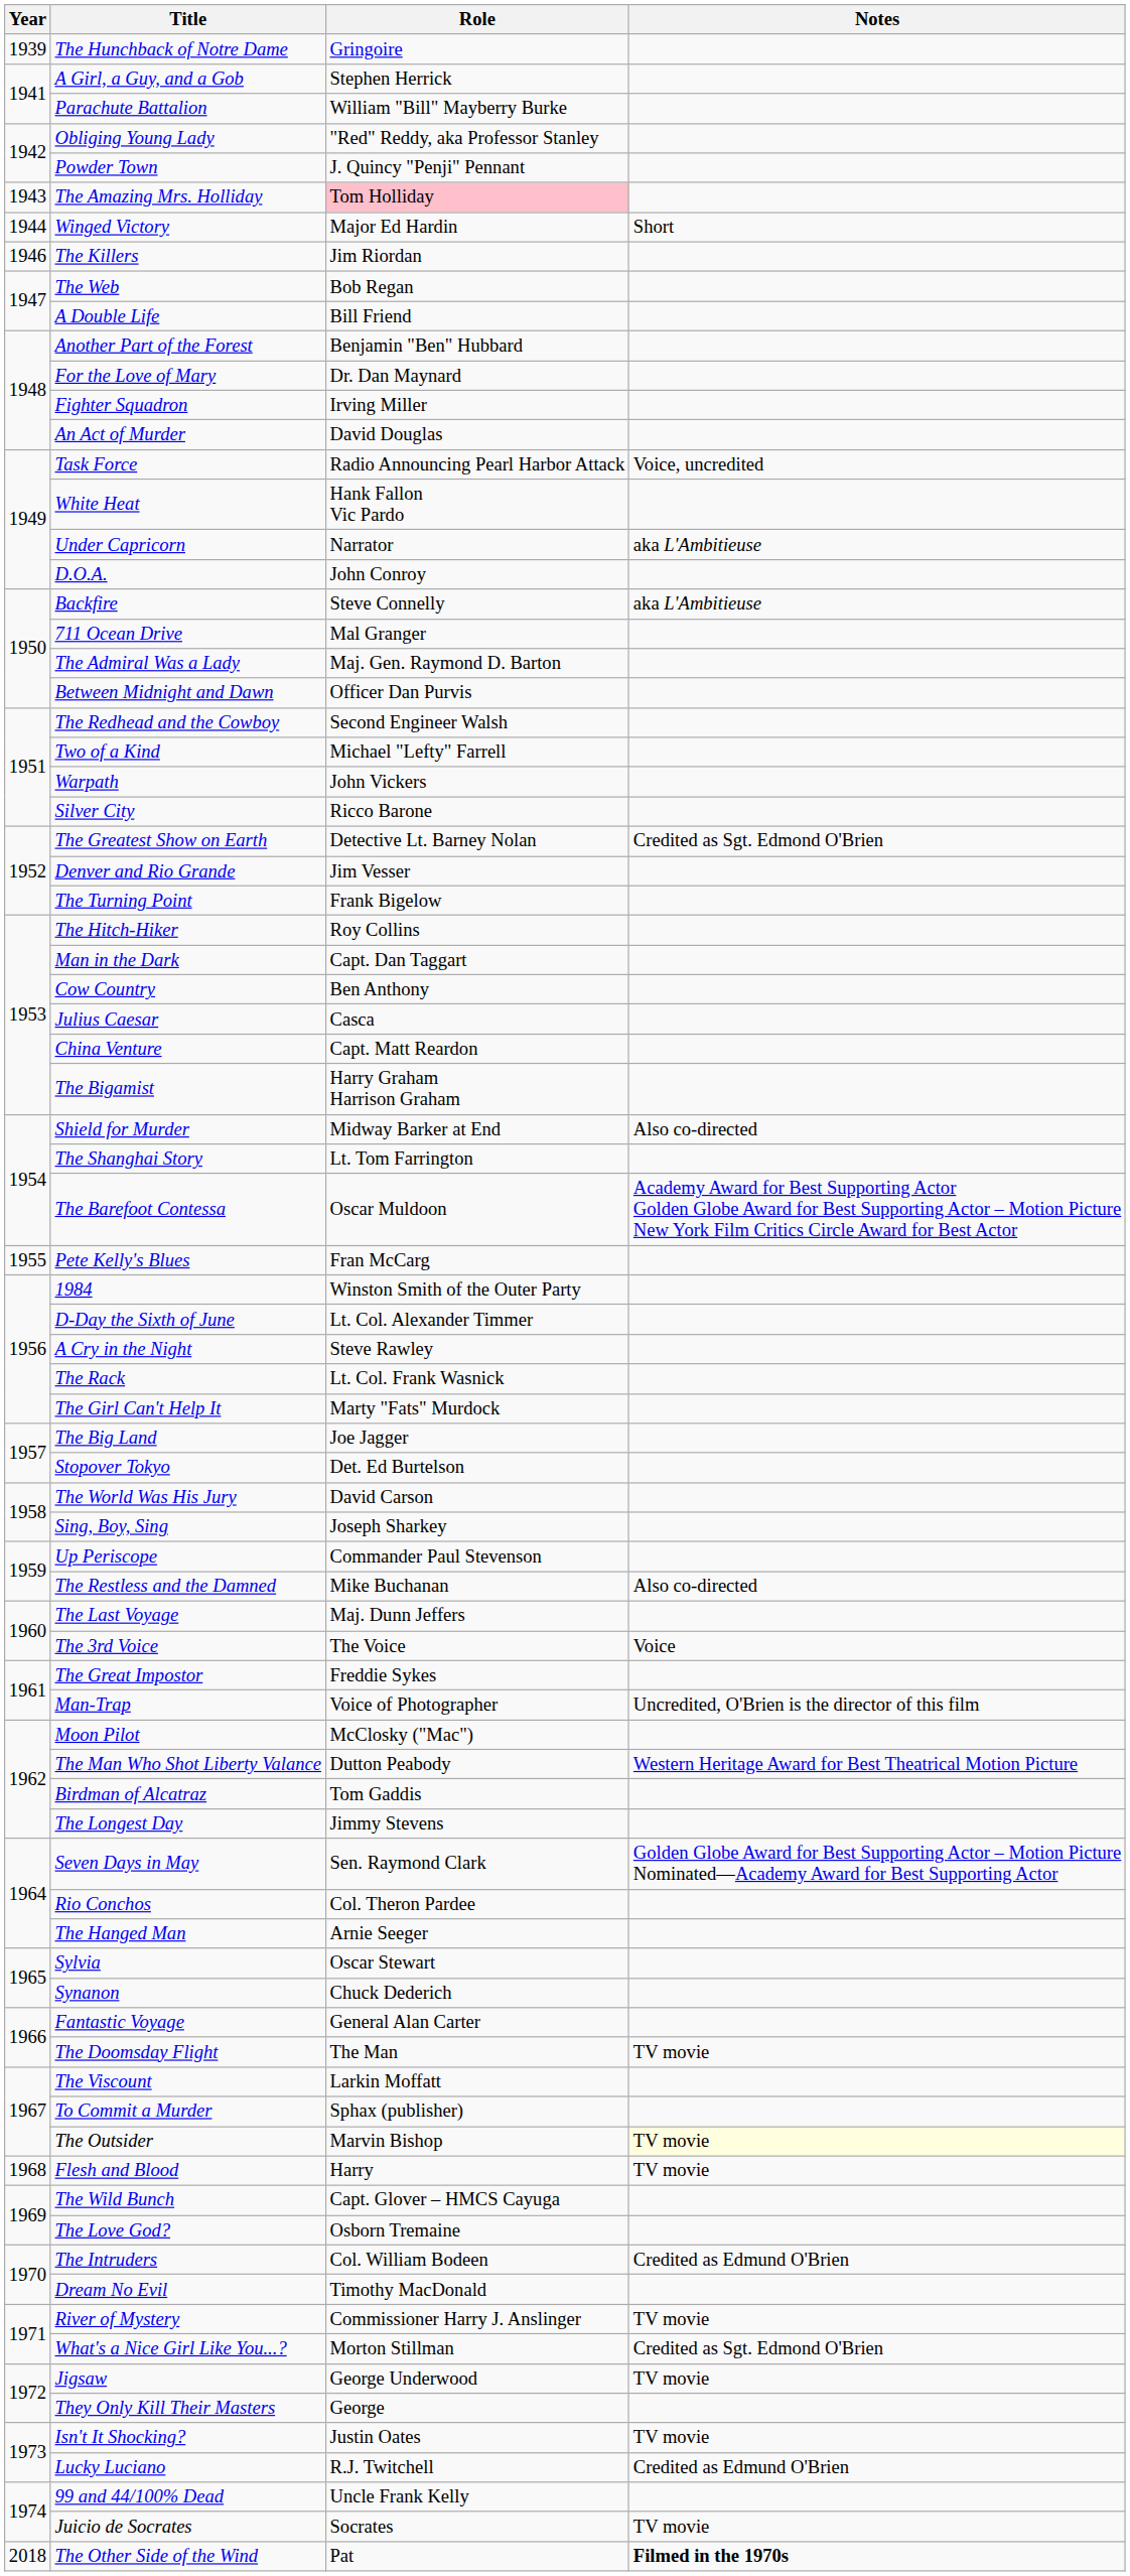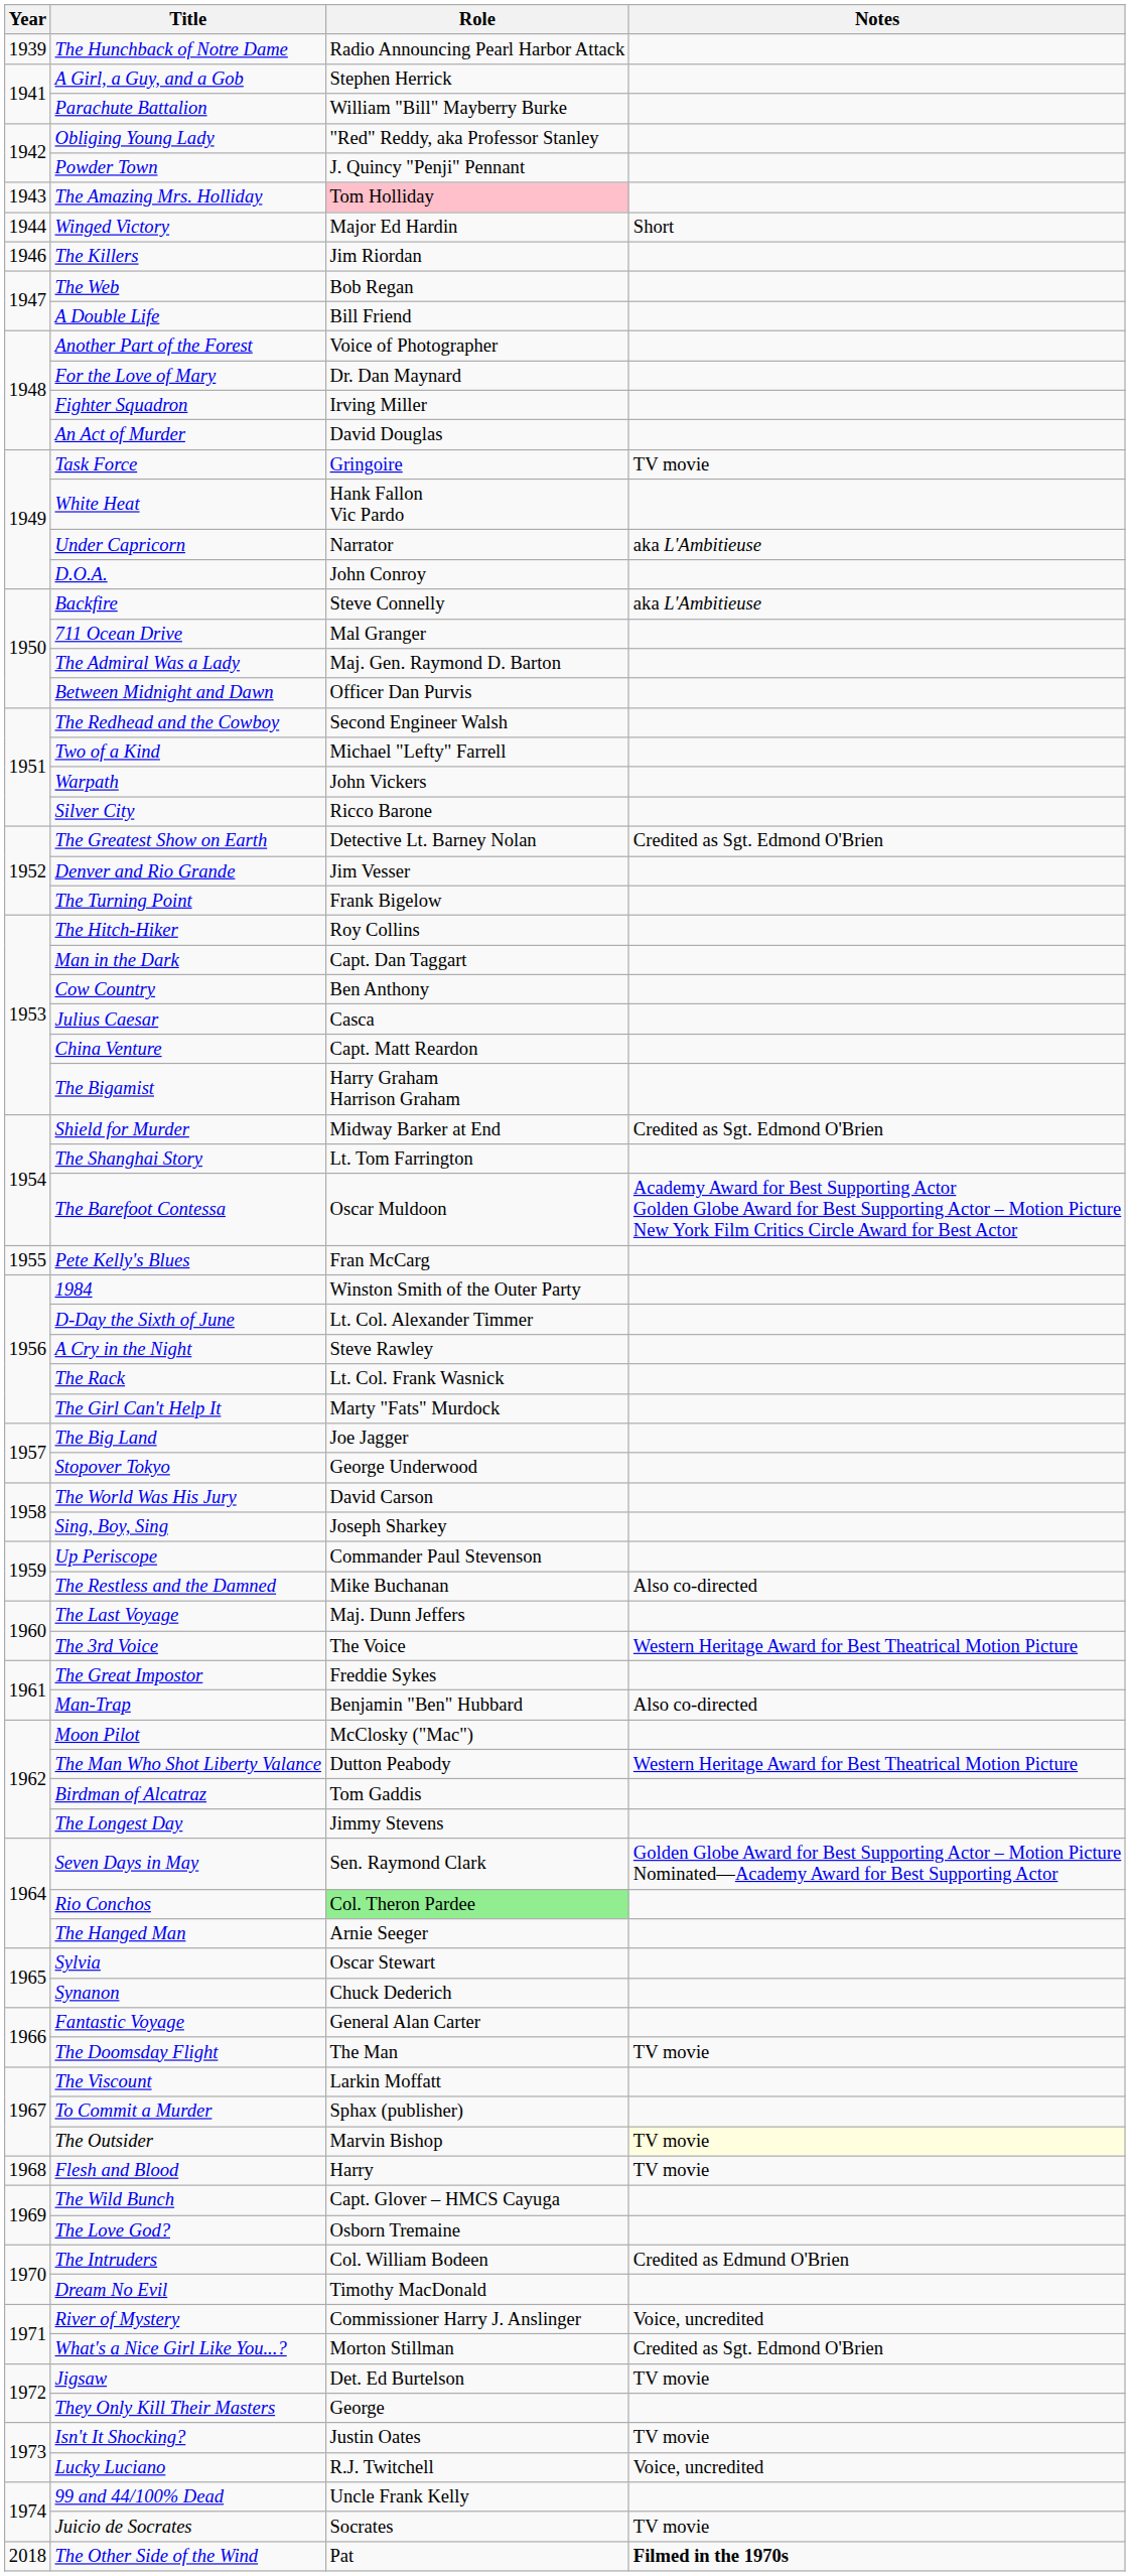The Hunchback of Notre Dame | Role: Gringoire -> Radio Announcing Pearl Harbor Attack
Another Part of the Forest | Role: Benjamin "Ben" Hubbard -> Voice of Photographer
Task Force | Role: Radio Announcing Pearl Harbor Attack -> Gringoire
Task Force | Notes: Voice, uncredited -> TV movie
Shield for Murder | Notes: Also co-directed -> Credited as Sgt. Edmond O'Brien
Stopover Tokyo | Role: Det. Ed Burtelson -> George Underwood
The 3rd Voice | Notes: Voice -> Western Heritage Award for Best Theatrical Motion Picture
Man-Trap | Role: Voice of Photographer -> Benjamin "Ben" Hubbard
Man-Trap | Notes: Uncredited, O'Brien is the director of this film -> Also co-directed
Rio Conchos | Role: no background -> lightgreen background
River of Mystery | Notes: TV movie -> Voice, uncredited
Jigsaw | Role: George Underwood -> Det. Ed Burtelson
Lucky Luciano | Notes: Credited as Edmund O'Brien -> Voice, uncredited
